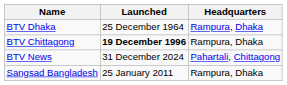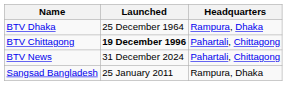BTV Chittagong | Headquarters: Rampura, Dhaka -> Pahartali, Chittagong
